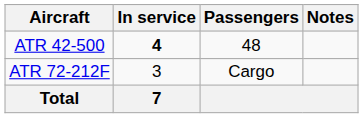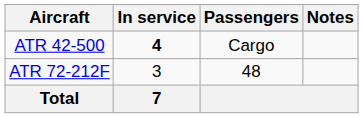ATR 42-500 | Passengers: 48 -> Cargo
ATR 72-212F | Passengers: Cargo -> 48
